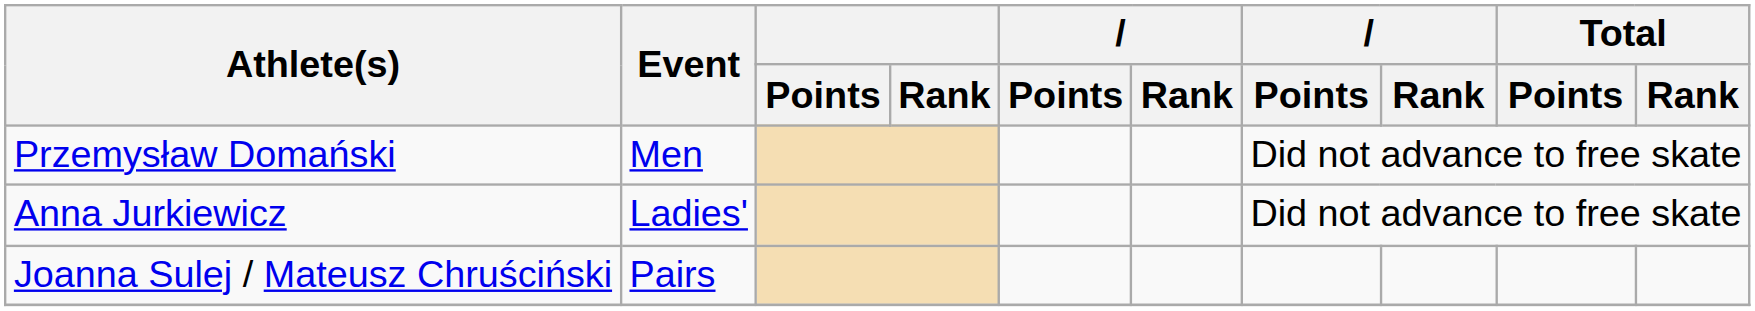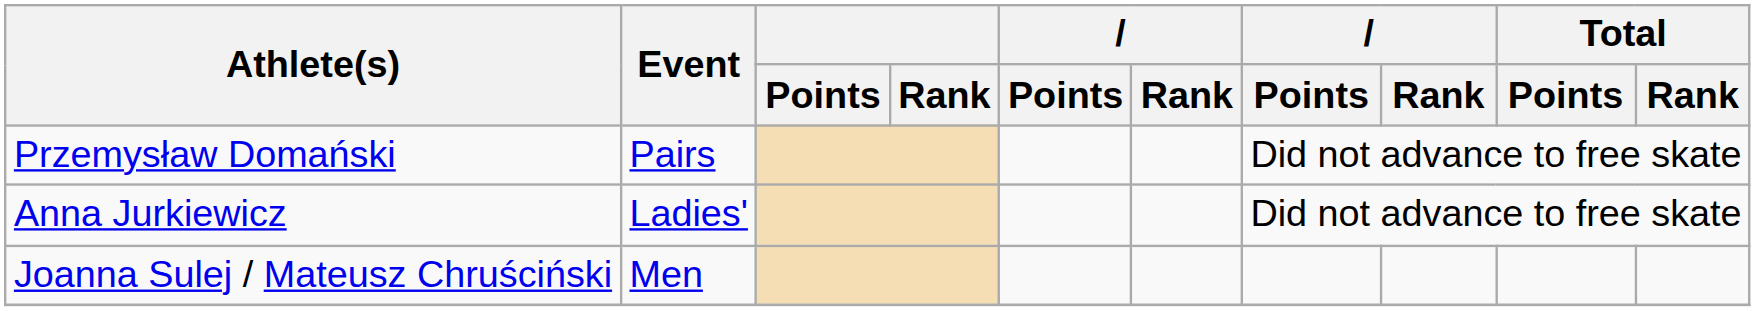Przemysław Domański | Event: Men -> Pairs
Joanna Sulej / Mateusz Chruściński | Event: Pairs -> Men
